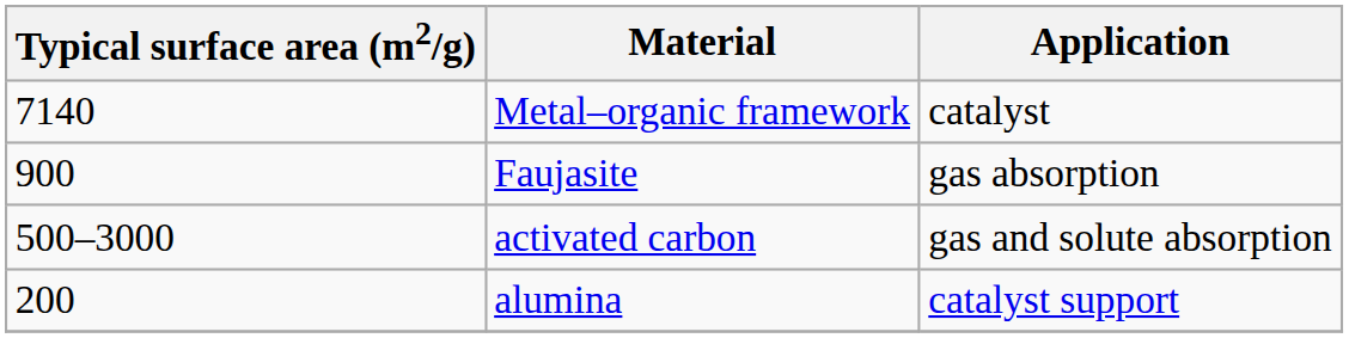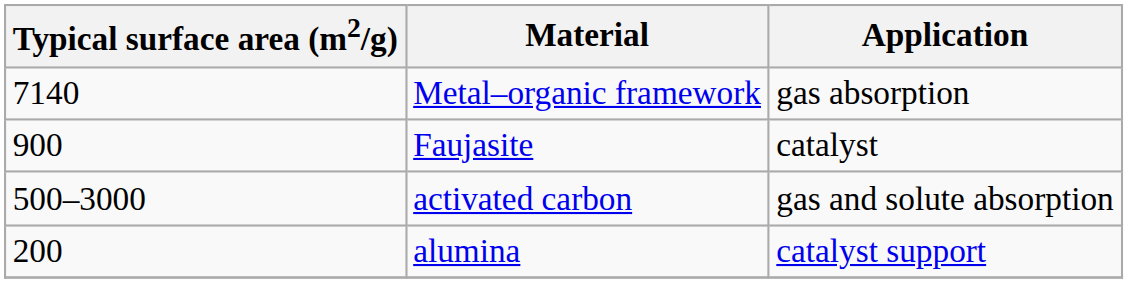Metal–organic framework | Application: catalyst -> gas absorption
Faujasite | Application: gas absorption -> catalyst
